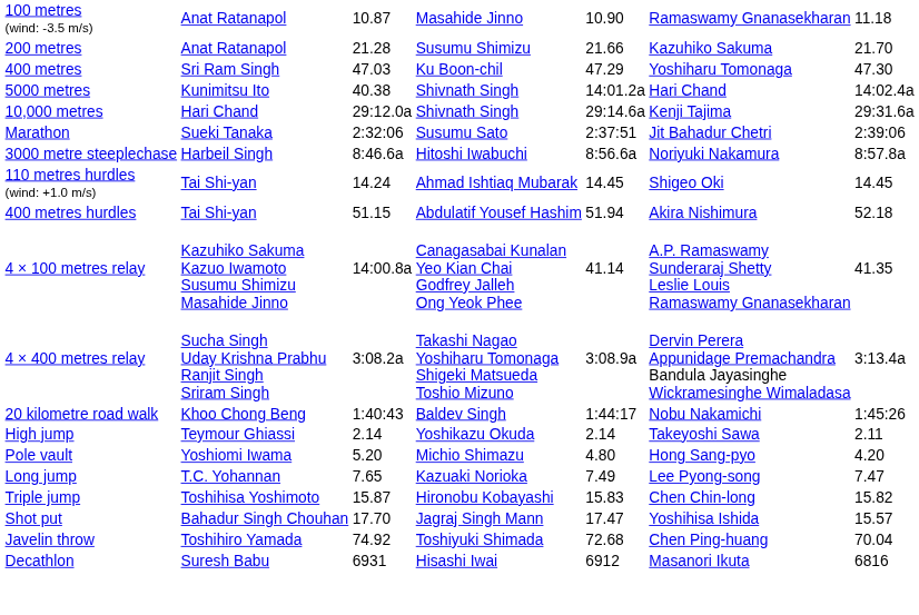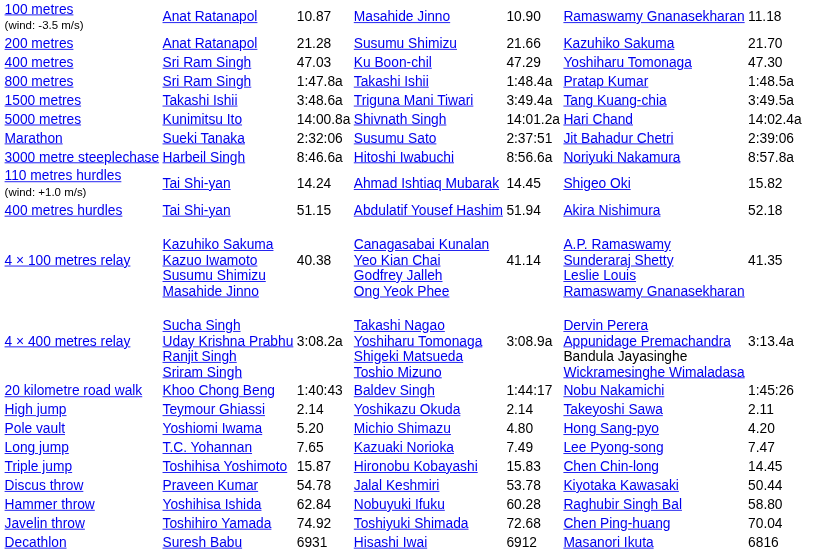+ row: 800 metres | Sri Ram Singh | 1:47.8a | Takashi Ishii | 1:48.4a | Pratap Kumar | 1:48.5a
+ row: 1500 metres | Takashi Ishii | 3:48.6a | Triguna Mani Tiwari | 3:49.4a | Tang Kuang-chia | 3:49.5a
5000 metres | column 3: 40.38 -> 14:00.8a
- row: 10,000 metres | Hari Chand | 29:12.0a | Shivnath Singh | 29:14.6a | Kenji Tajima | 29:31.6a
110 metres hurdles (wind: +1.0 m/s) | column 7: 14.45 -> 15.82
4 × 100 metres relay | column 3: 14:00.8a -> 40.38
Triple jump | column 7: 15.82 -> 14.45
- row: Shot put | Bahadur Singh Chouhan | 17.70 | Jagraj Singh Mann | 17.47 | Yoshihisa Ishida | 15.57
+ row: Discus throw | Praveen Kumar | 54.78 | Jalal Keshmiri | 53.78 | Kiyotaka Kawasaki | 50.44
+ row: Hammer throw | Yoshihisa Ishida | 62.84 | Nobuyuki Ifuku | 60.28 | Raghubir Singh Bal | 58.80
